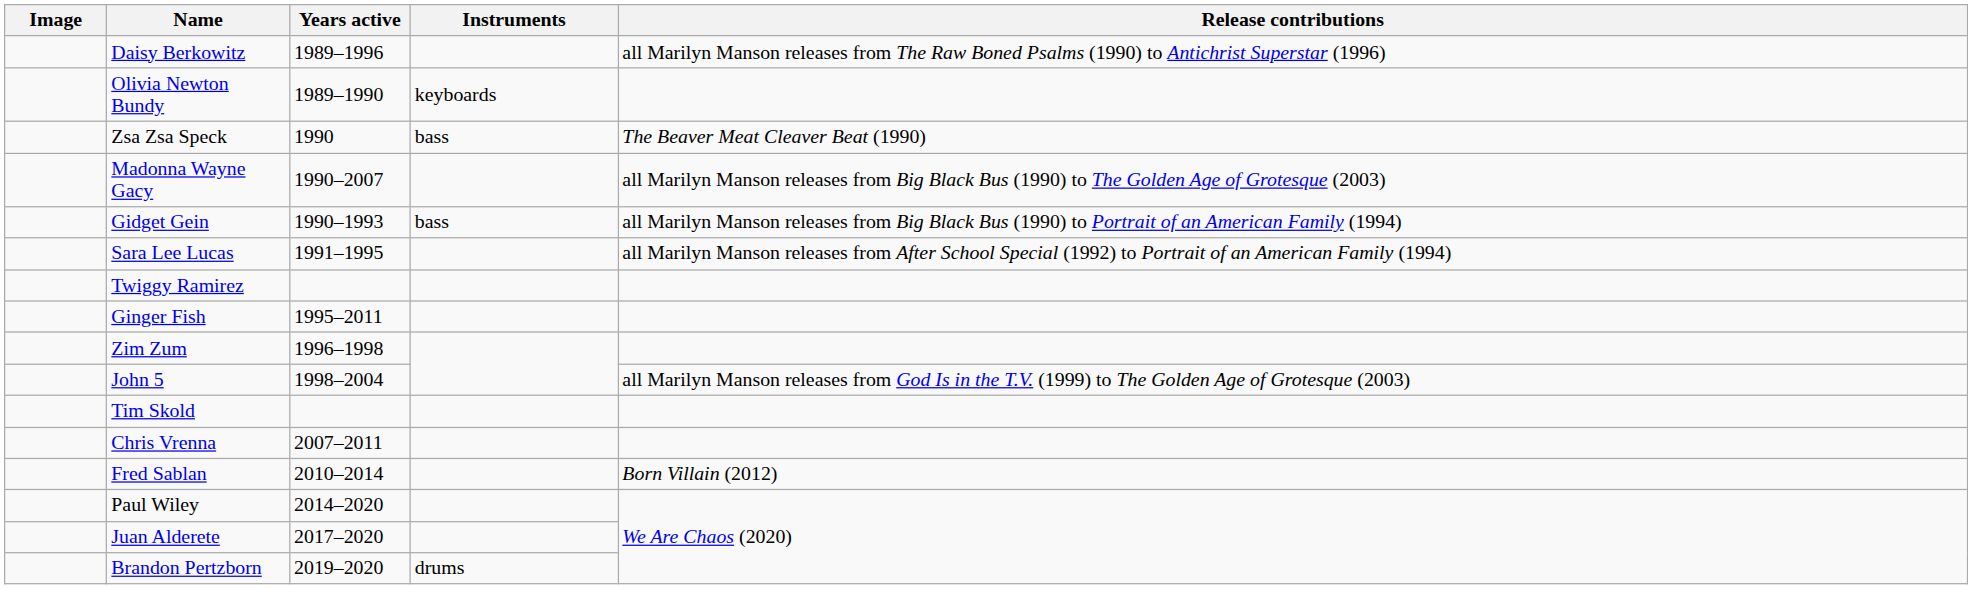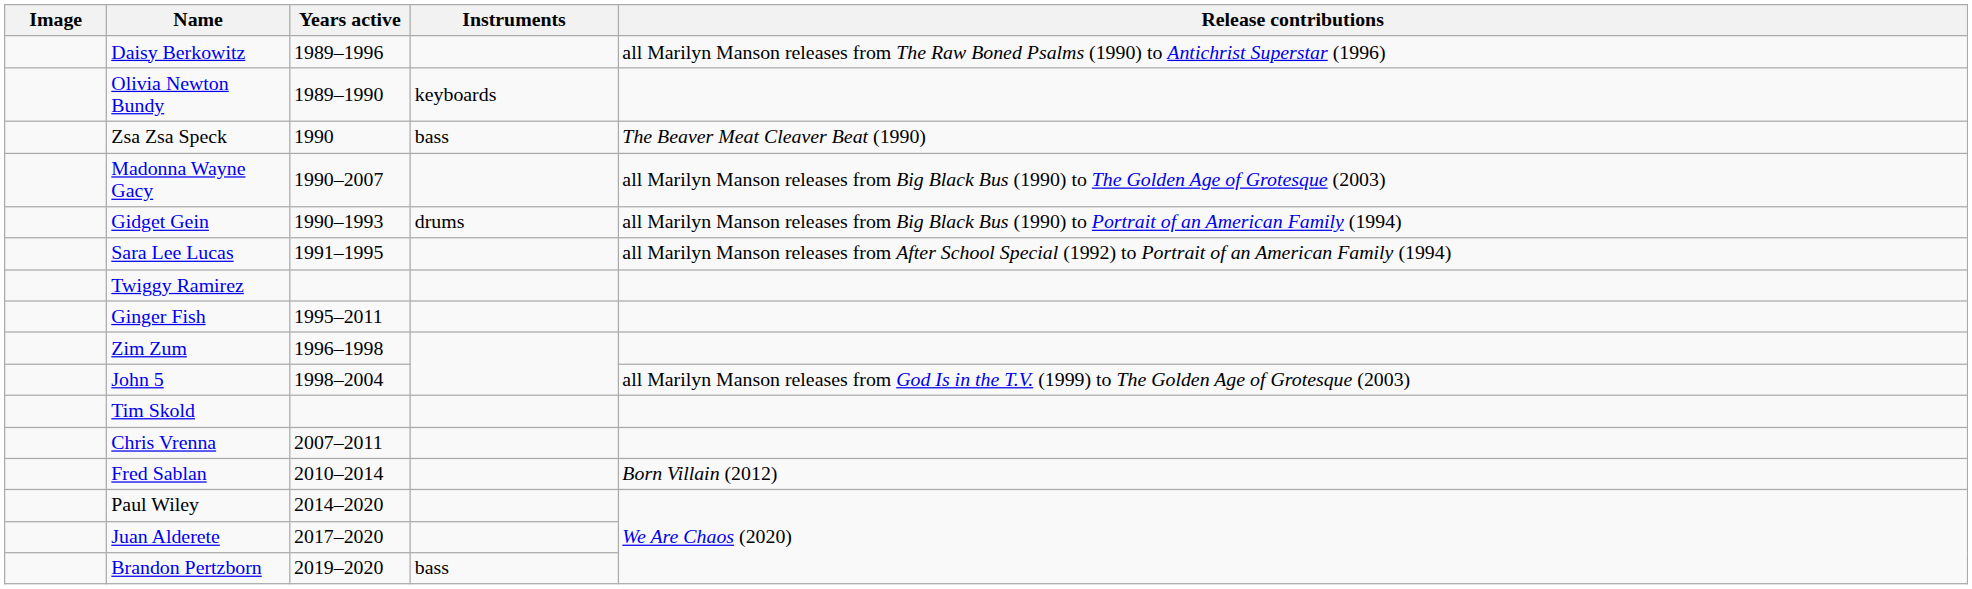Gidget Gein | Instruments: bass -> drums
Brandon Pertzborn | Instruments: drums -> bass
